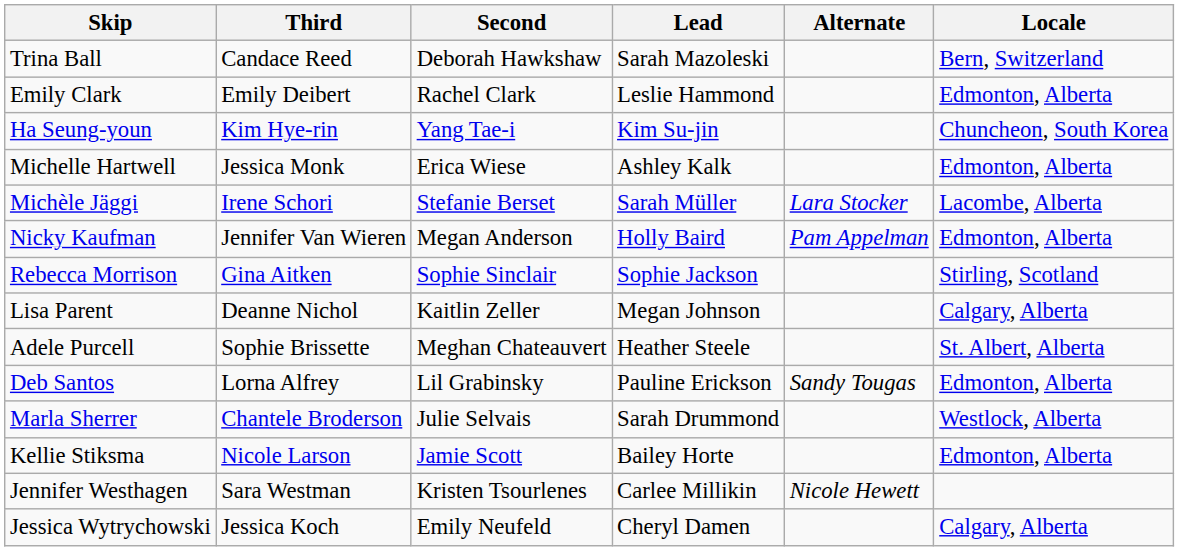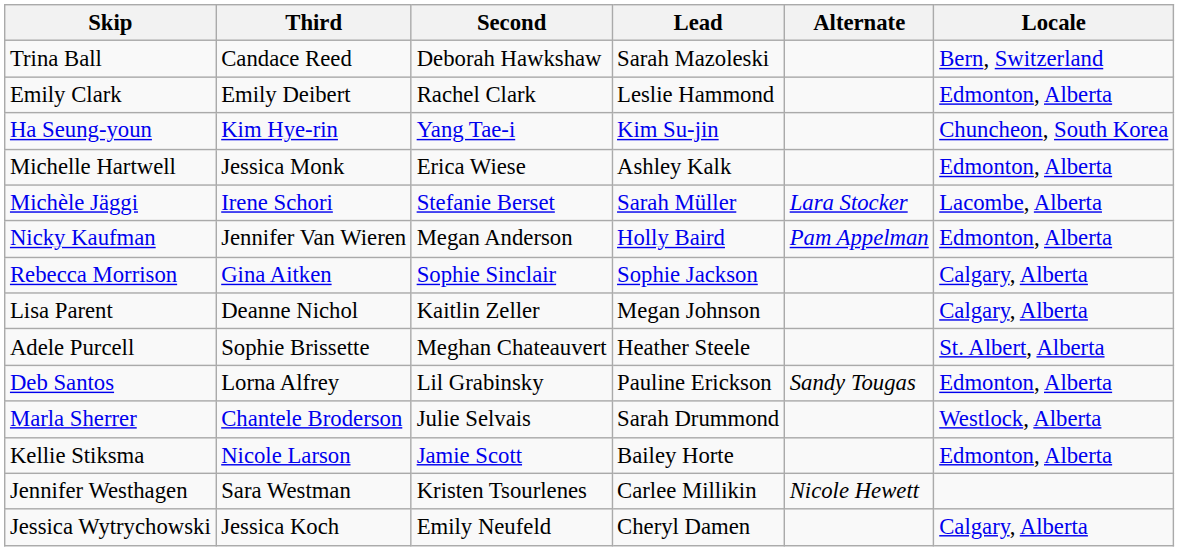Rebecca Morrison | Locale: Stirling, Scotland -> Calgary, Alberta
